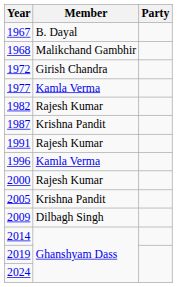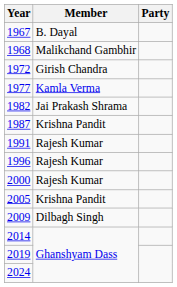1982 | Member: Rajesh Kumar -> Jai Prakash Shrama
1996 | Member: Kamla Verma -> Rajesh Kumar
